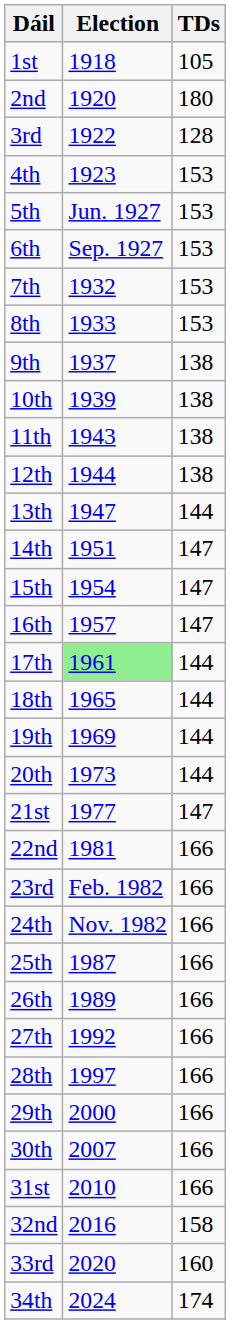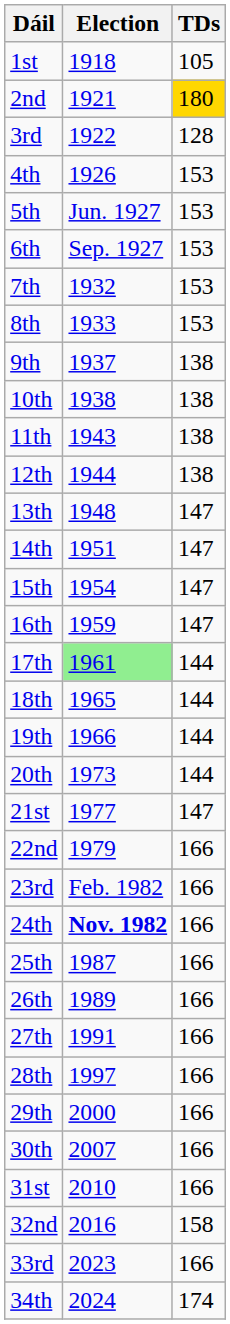2nd | Election: 1920 -> 1921
2nd | TDs: no background -> gold background
4th | Election: 1923 -> 1926
10th | Election: 1939 -> 1938
13th | Election: 1947 -> 1948
13th | TDs: 144 -> 147
16th | Election: 1957 -> 1959
19th | Election: 1969 -> 1966
22nd | Election: 1981 -> 1979
24th | Election: normal -> bold
27th | Election: 1992 -> 1991
33rd | Election: 2020 -> 2023
33rd | TDs: 160 -> 166
